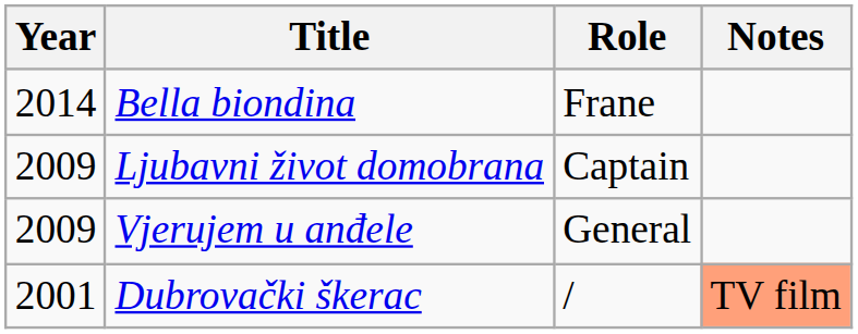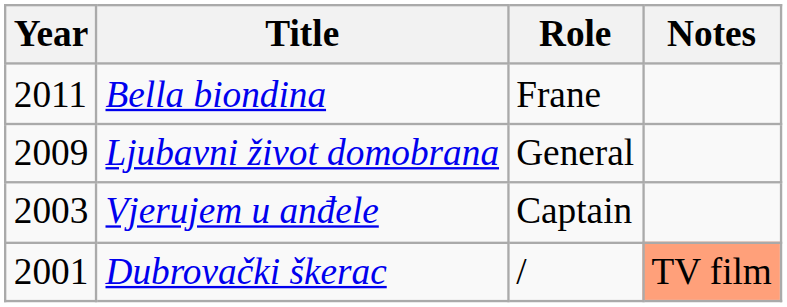Bella biondina | Year: 2014 -> 2011
Ljubavni život domobrana | Role: Captain -> General
Vjerujem u anđele | Year: 2009 -> 2003
Vjerujem u anđele | Role: General -> Captain
